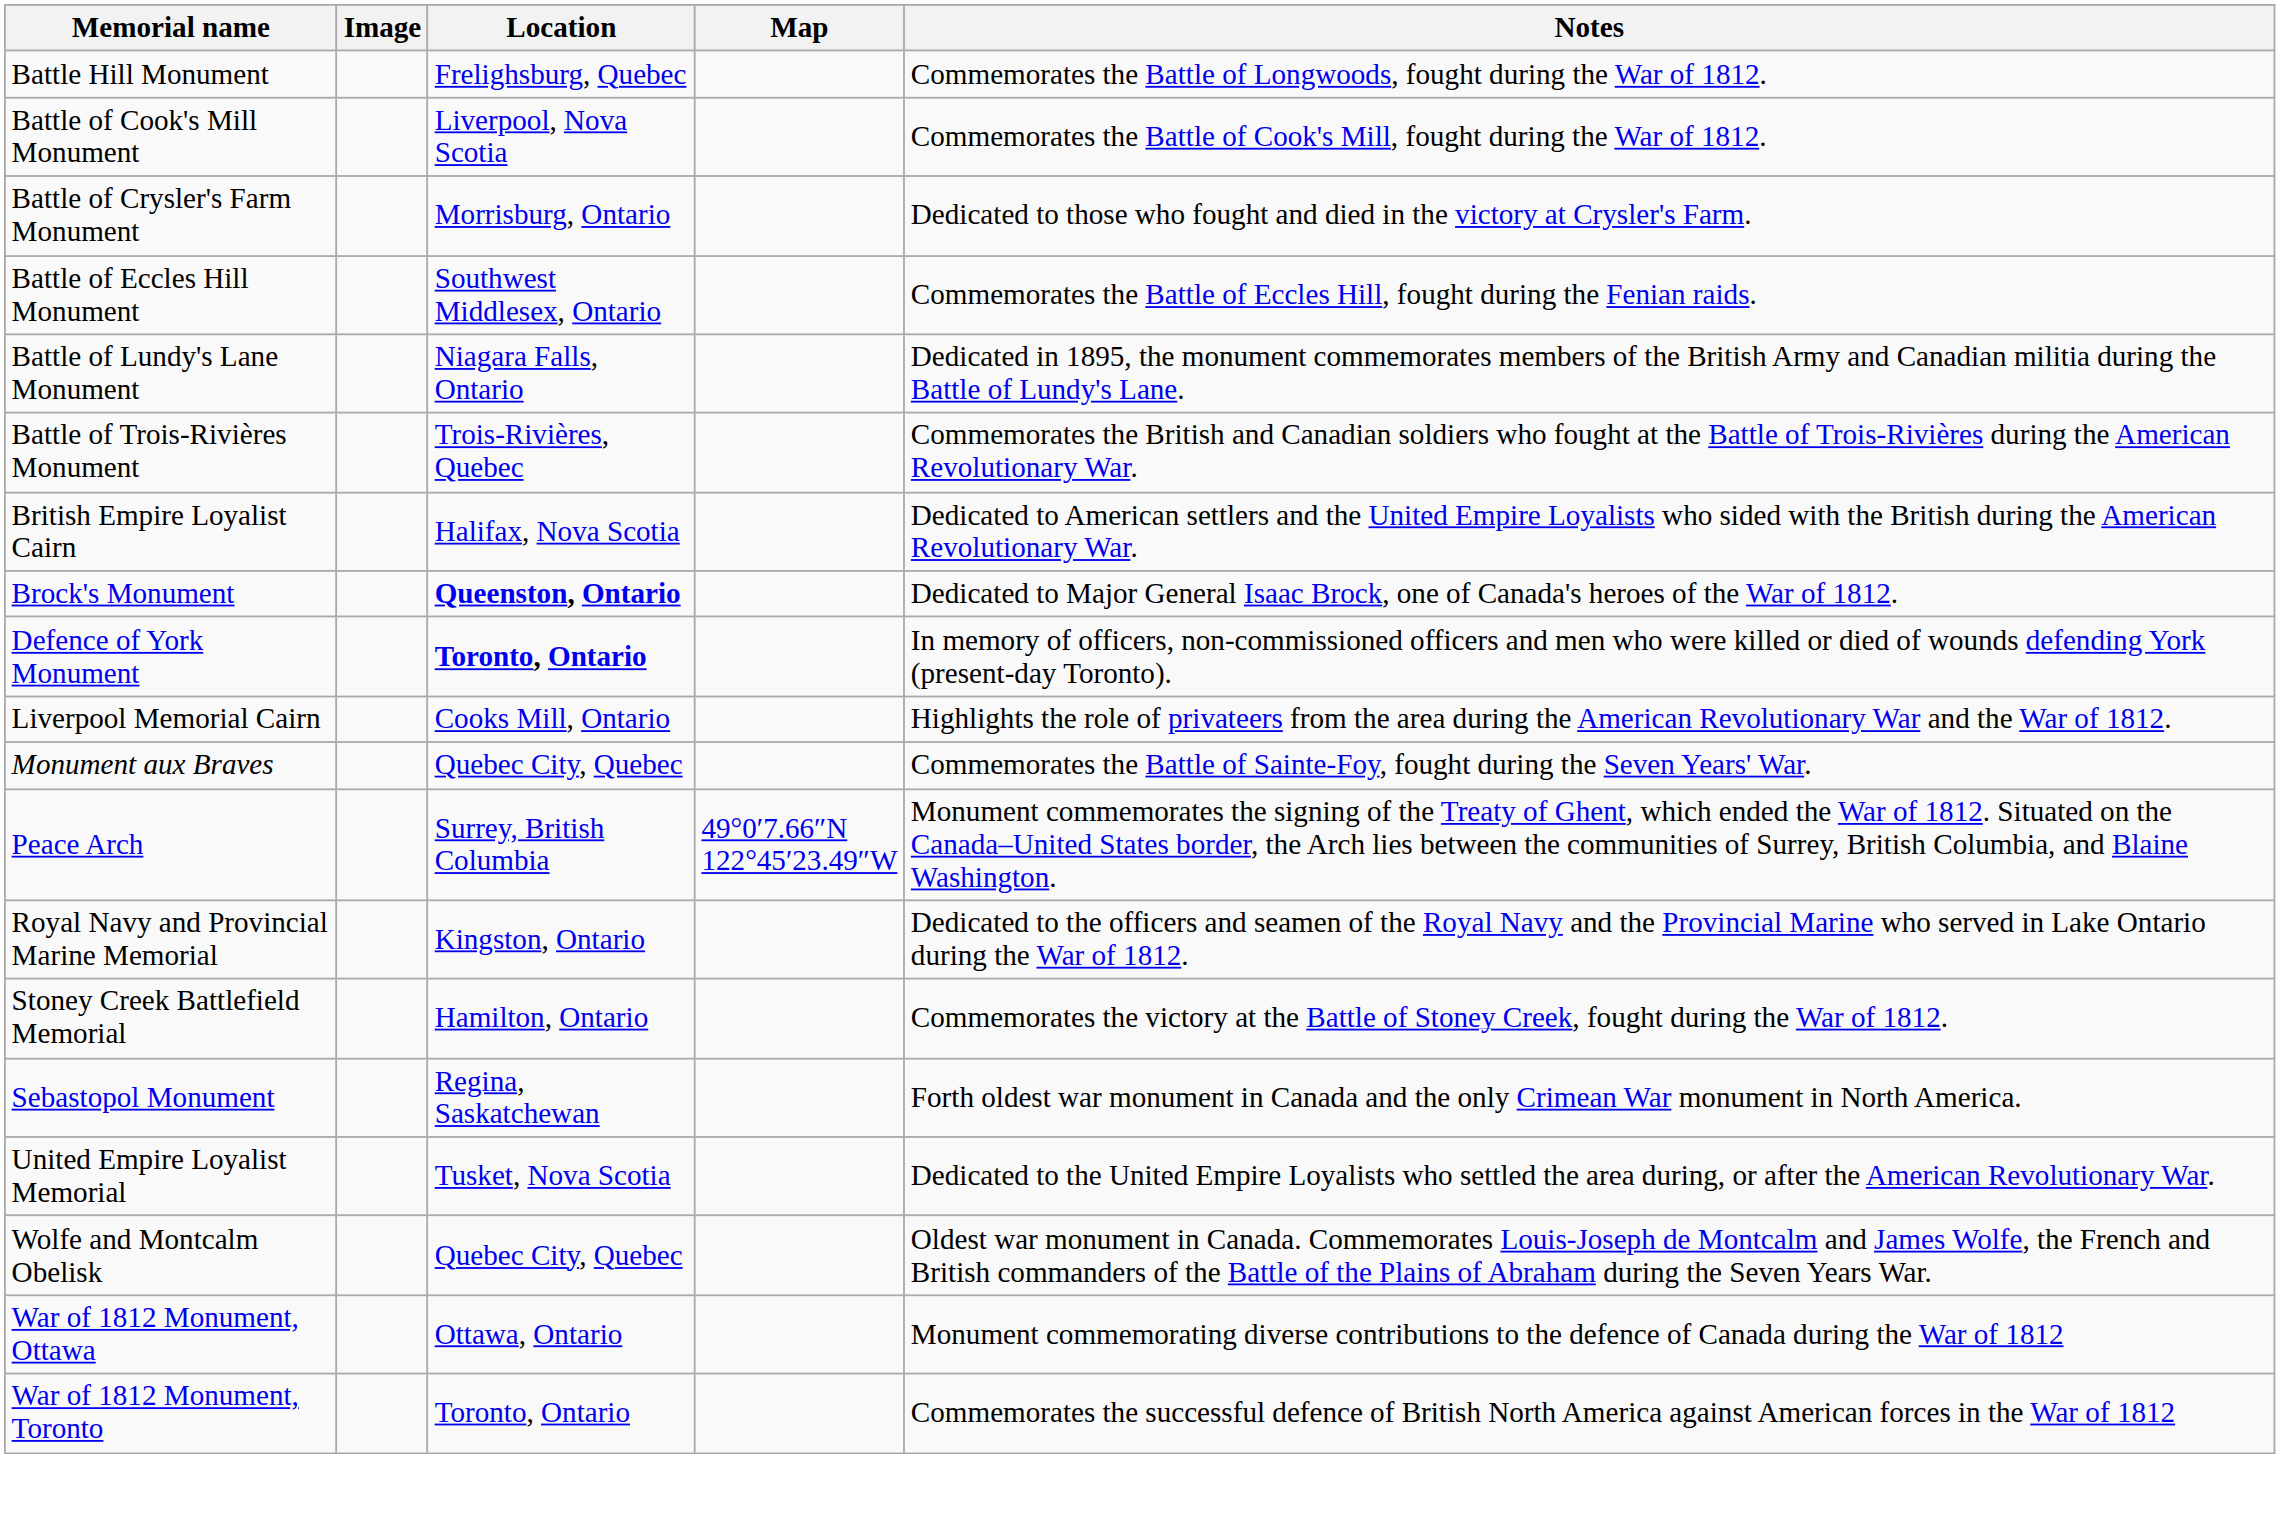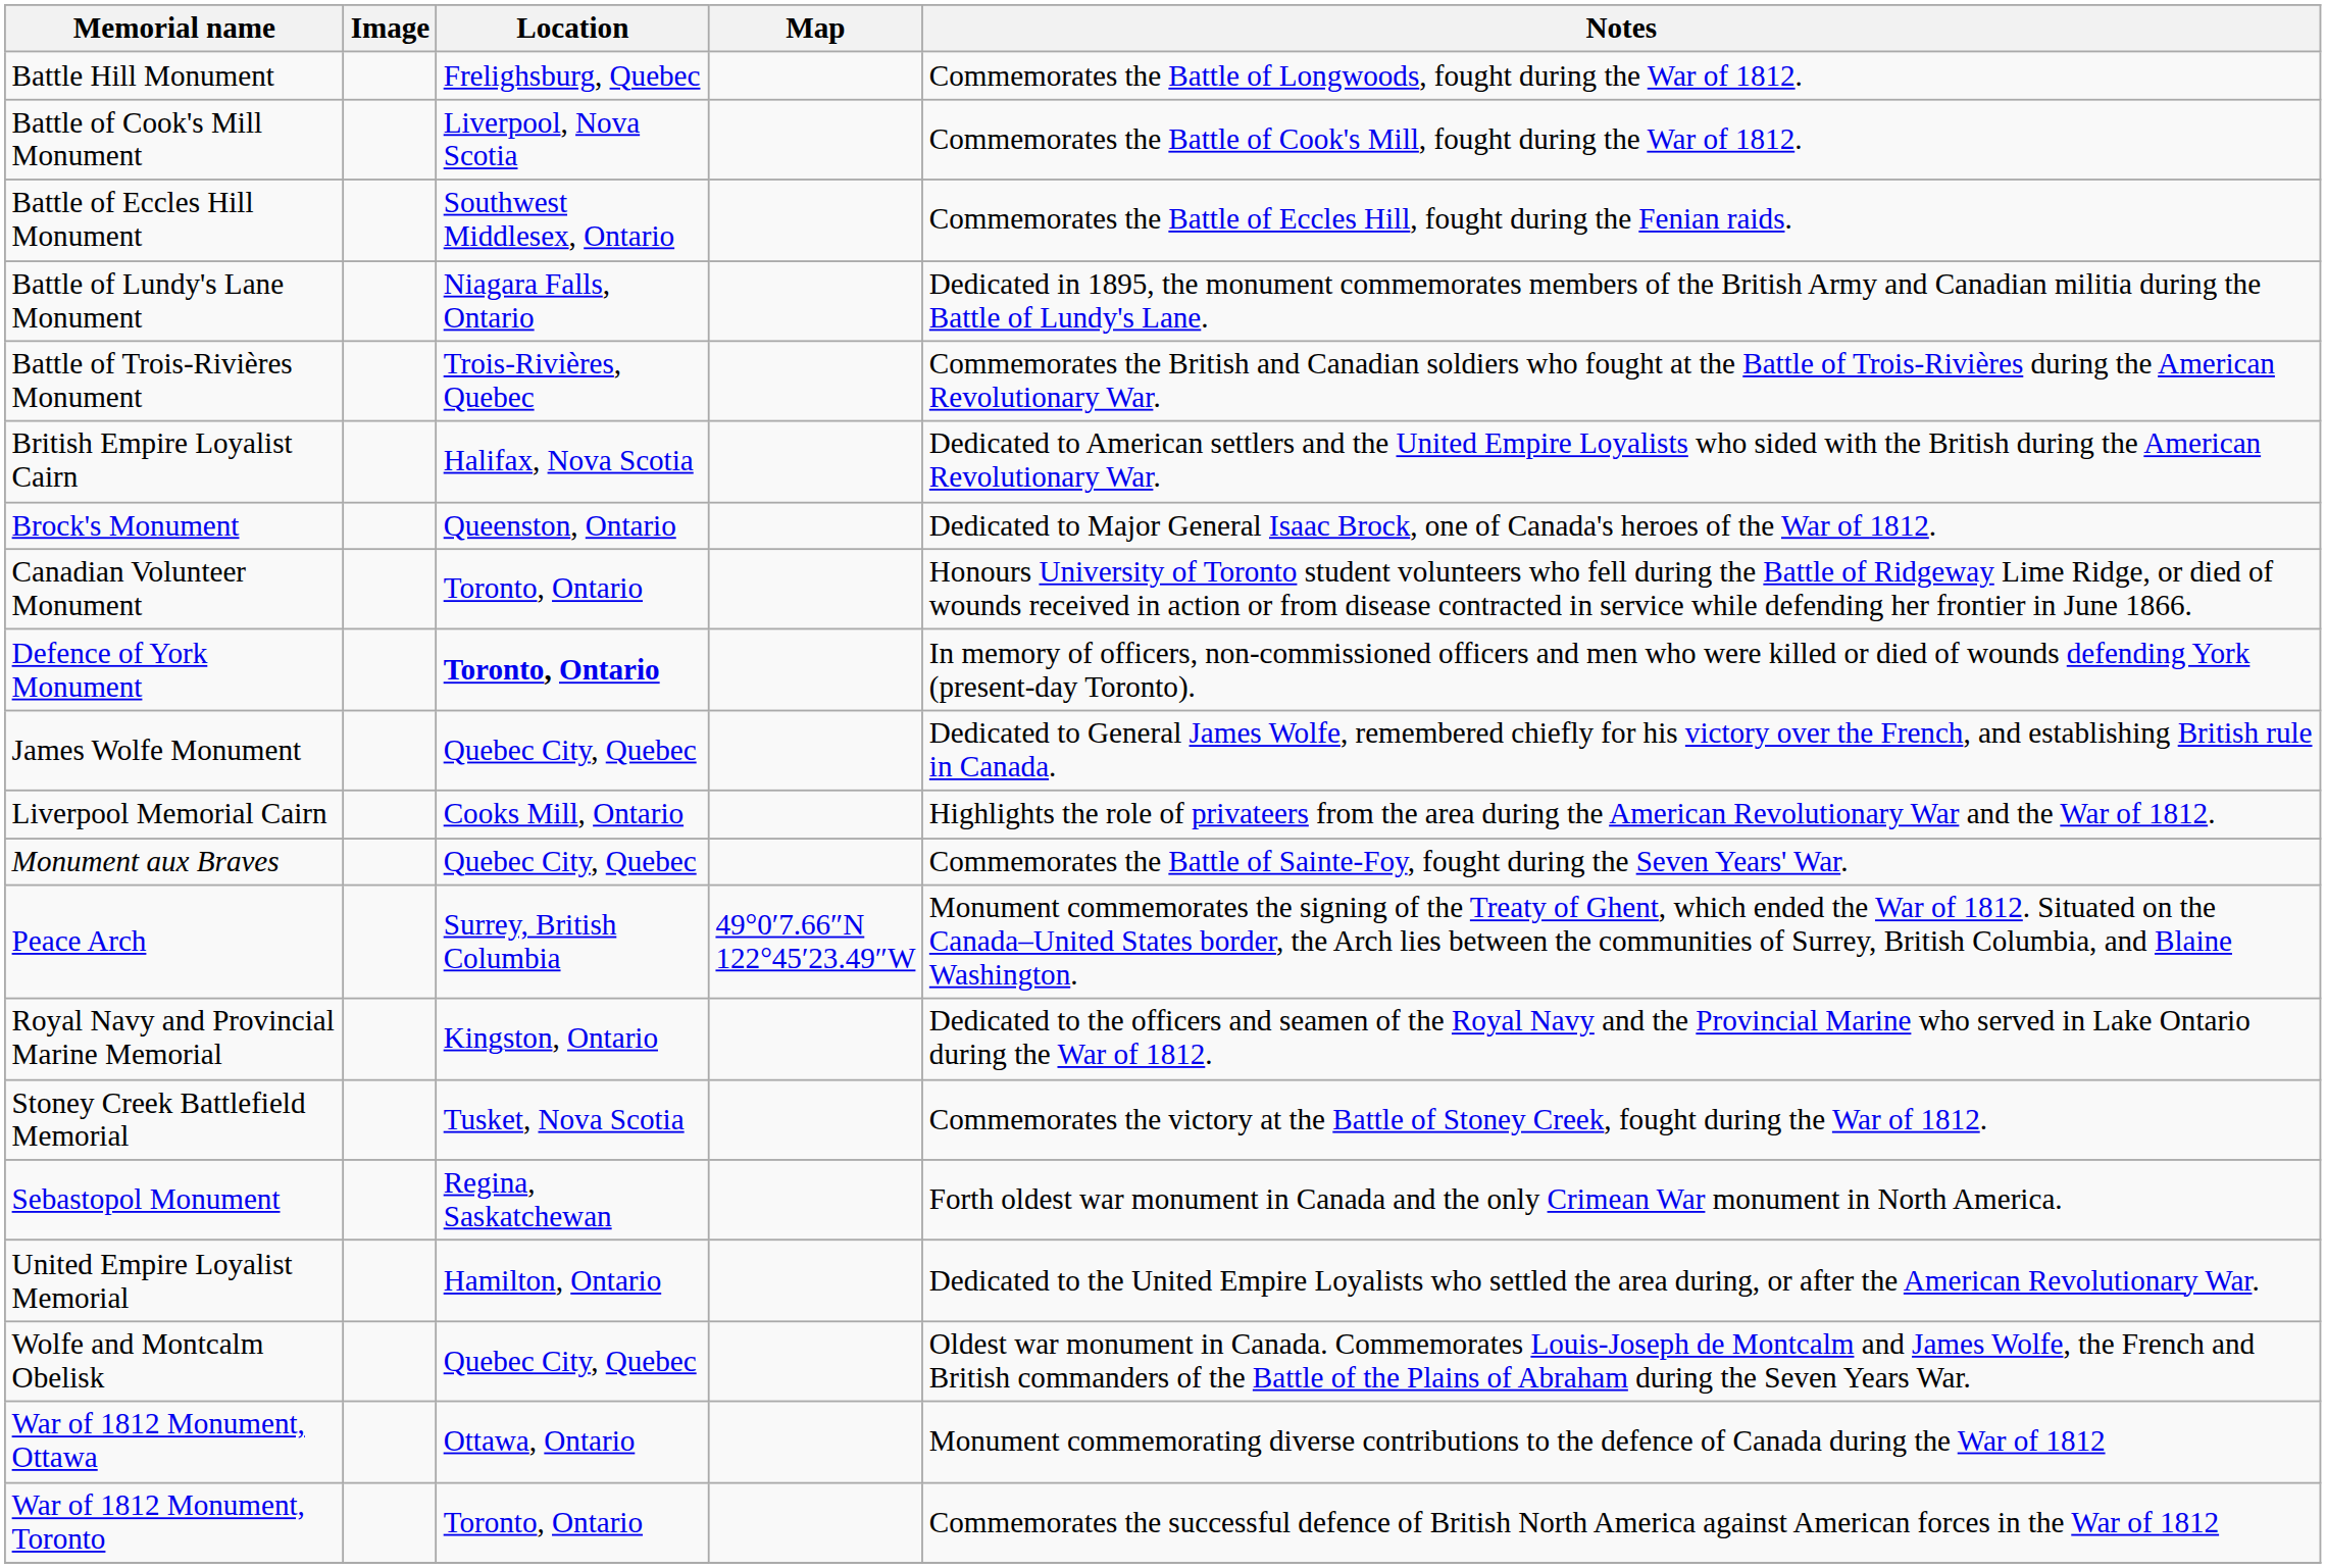- row: Battle of Crysler's Farm Monument | Morrisburg, Ontario | Dedicated to those who fought and died in the victory at Crysler's Farm.
Brock's Monument | Location: bold -> normal
+ row: Canadian Volunteer Monument | Toronto, Ontario | Honours University of Toronto student volunteers who fell during the Battle of Ridgeway Lime Ridge, or died of wounds received in action or from disease contracted in service while defending her frontier in June 1866.
+ row: James Wolfe Monument | Quebec City, Quebec | Dedicated to General James Wolfe, remembered chiefly for his victory over the French, and establishing British rule in Canada.
Stoney Creek Battlefield Memorial | Location: Hamilton, Ontario -> Tusket, Nova Scotia
United Empire Loyalist Memorial | Location: Tusket, Nova Scotia -> Hamilton, Ontario
